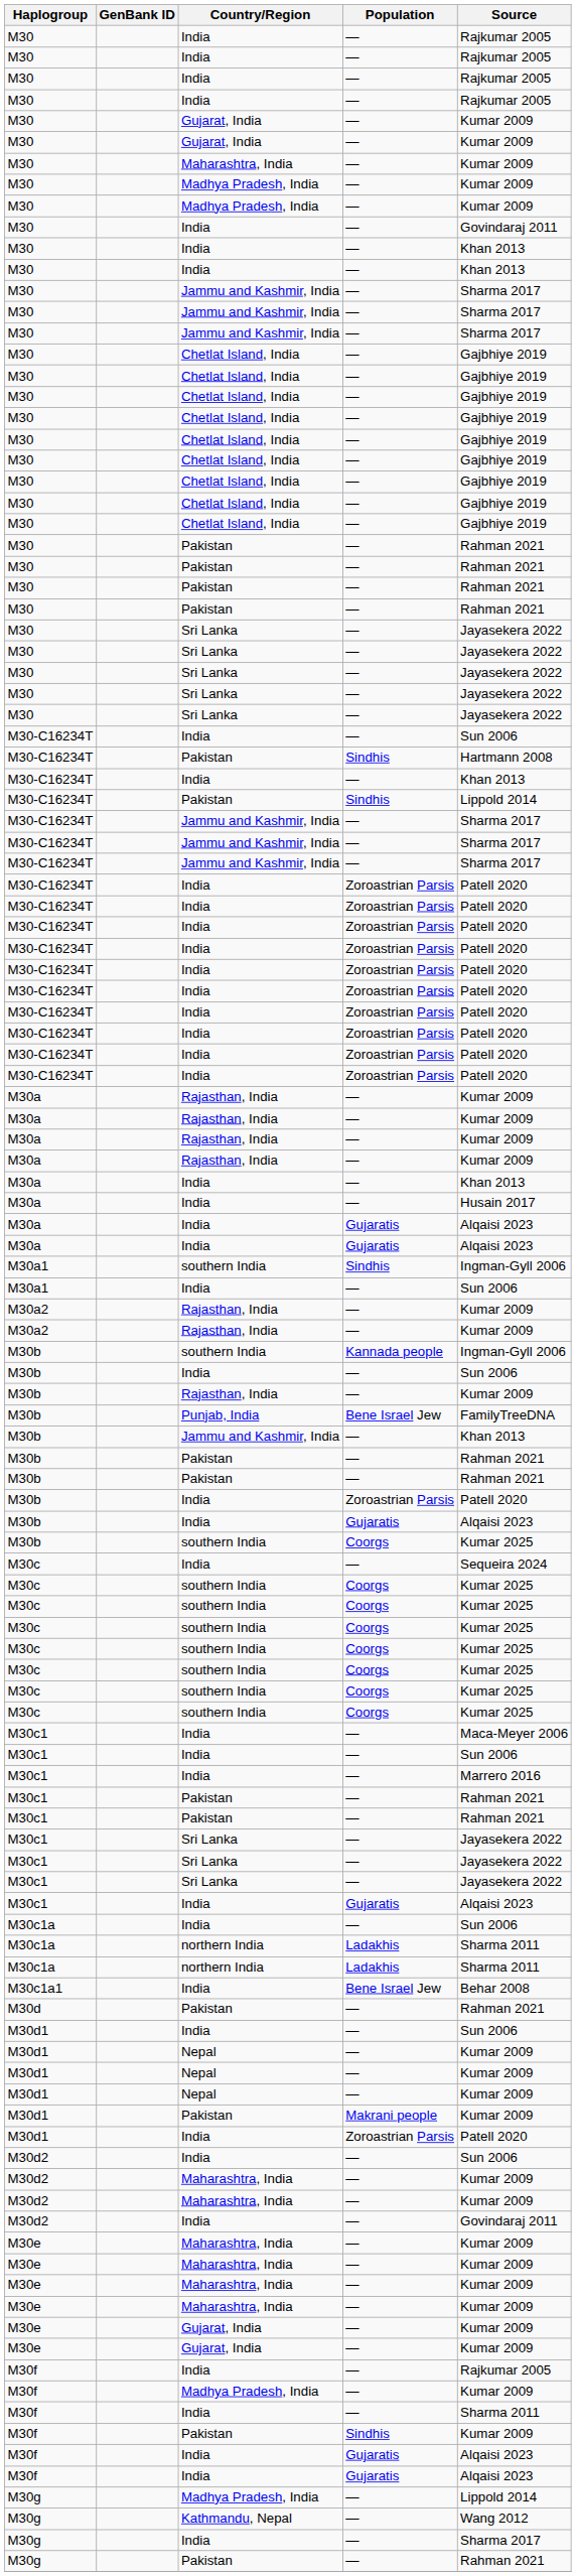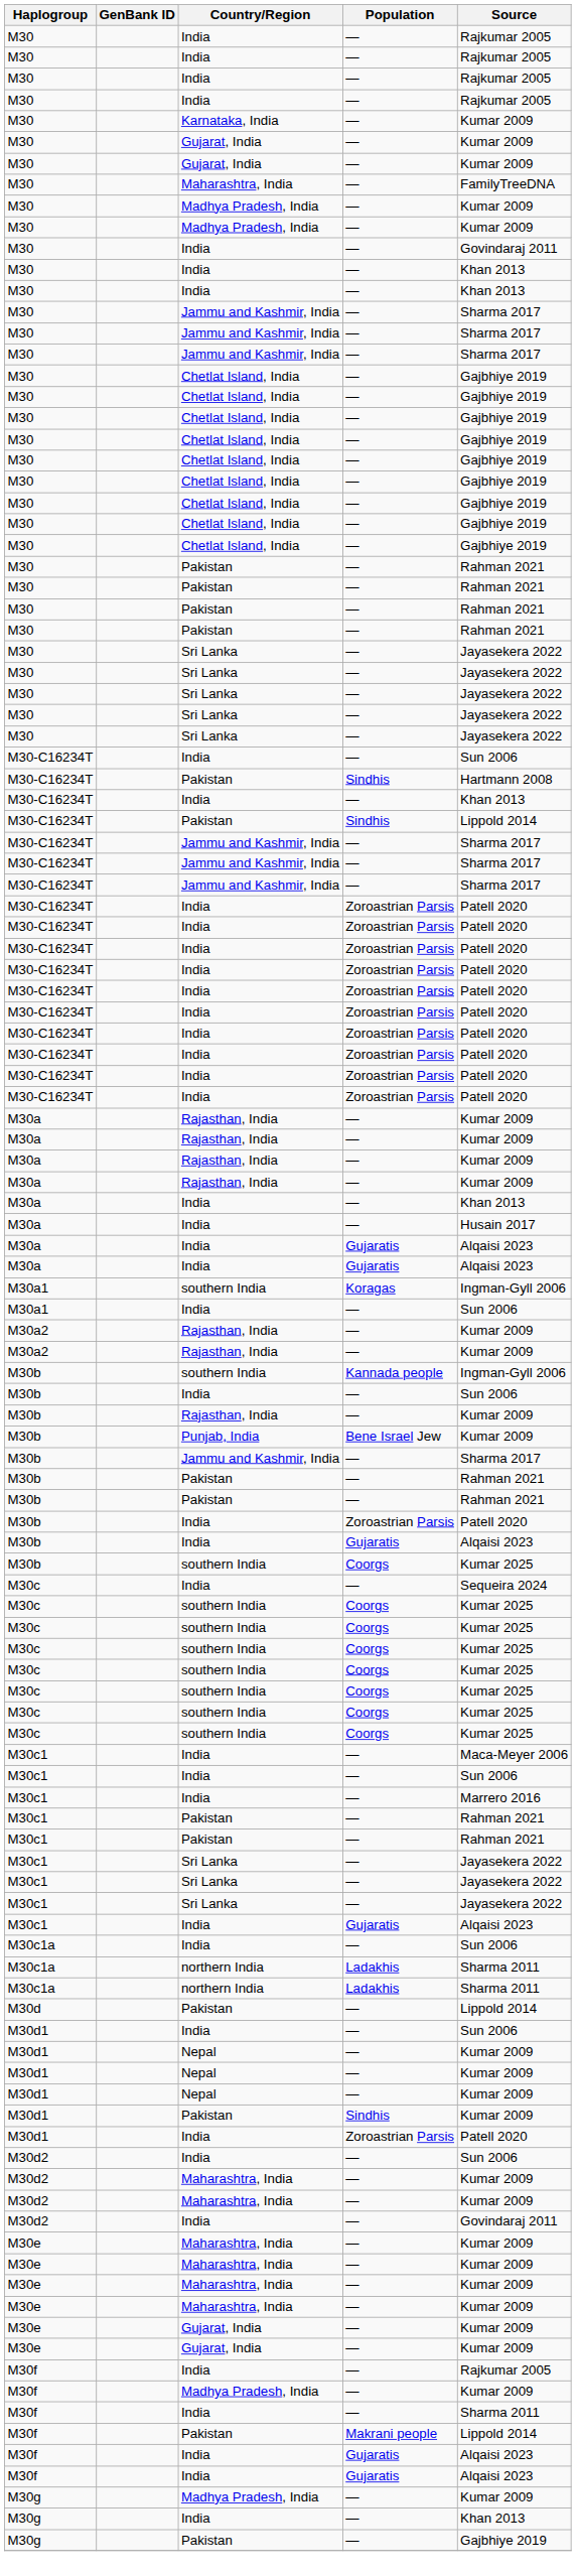+ row: M30 | Karnataka, India | — | Kumar 2009
M30 / Maharashtra, India | Source: Kumar 2009 -> FamilyTreeDNA
M30a1 / southern India | Population: Sindhis -> Koragas
M30b / Punjab, India | Source: FamilyTreeDNA -> Kumar 2009
M30b / Jammu and Kashmir, India | Source: Khan 2013 -> Sharma 2017
- row: M30c1a1 | India | Bene Israel Jew | Behar 2008
M30d | Source: Rahman 2021 -> Lippold 2014
M30d1 / Pakistan | Population: Makrani people -> Sindhis
M30f / Pakistan | Population: Sindhis -> Makrani people
M30f / Pakistan | Source: Kumar 2009 -> Lippold 2014
M30g / Madhya Pradesh, India | Source: Lippold 2014 -> Kumar 2009
- row: M30g | Kathmandu, Nepal | — | Wang 2012
M30g / India | Source: Sharma 2017 -> Khan 2013
M30g / Pakistan | Source: Rahman 2021 -> Gajbhiye 2019
